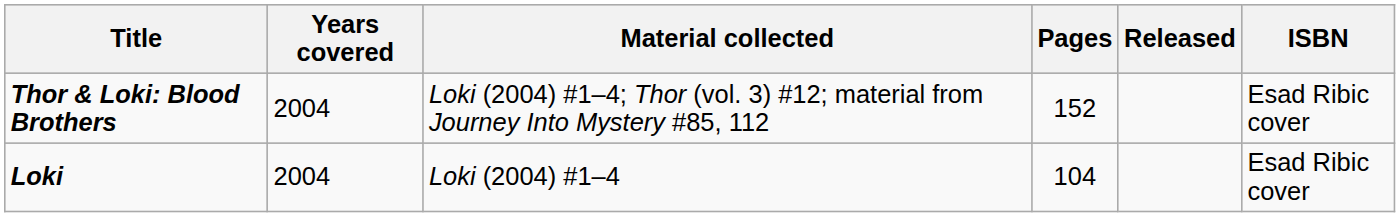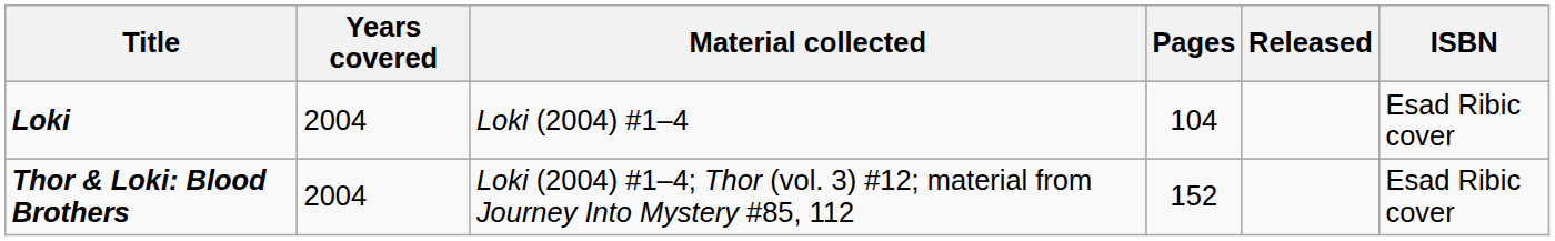rows swapped: Loki <-> Thor & Loki: Blood Brothers
